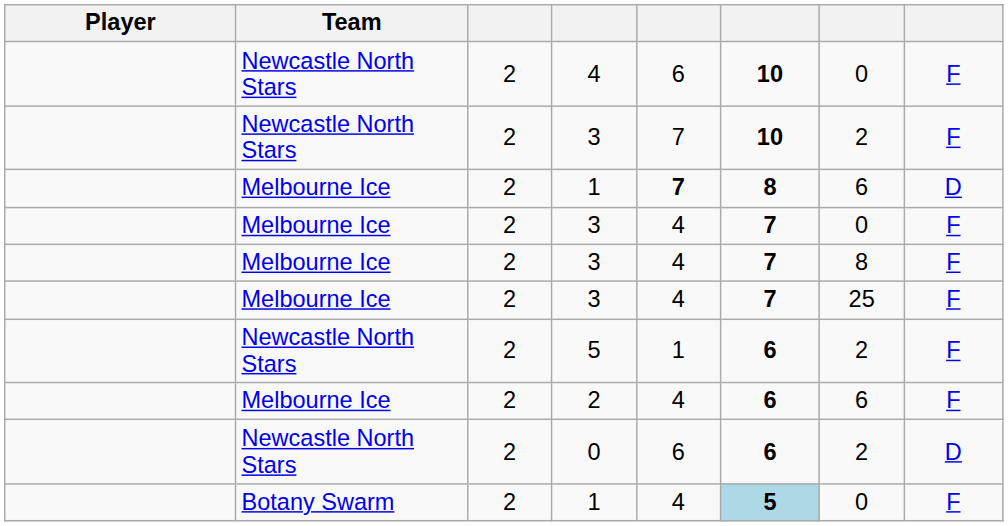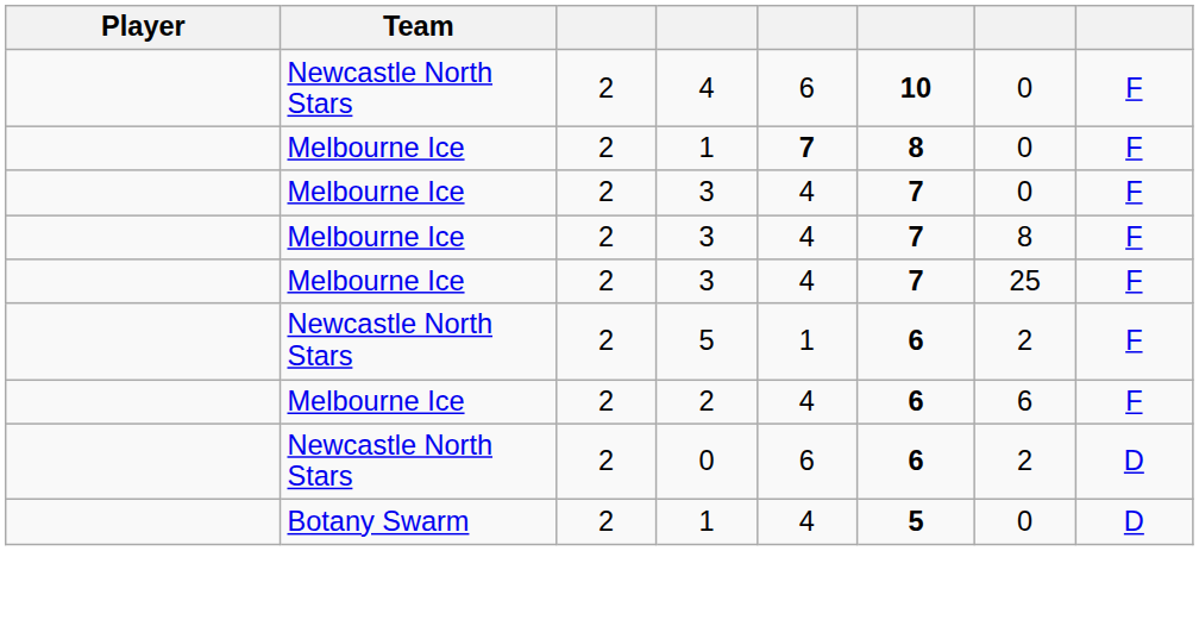- row: Newcastle North Stars | 2 | 3 | 7 | 10 | 2 | F
Melbourne Ice / 1 | column 7: 6 -> 0
Melbourne Ice / 1 | column 8: D -> F
Botany Swarm / 1 | column 6: lightblue background -> no background
Botany Swarm / 1 | column 8: F -> D
